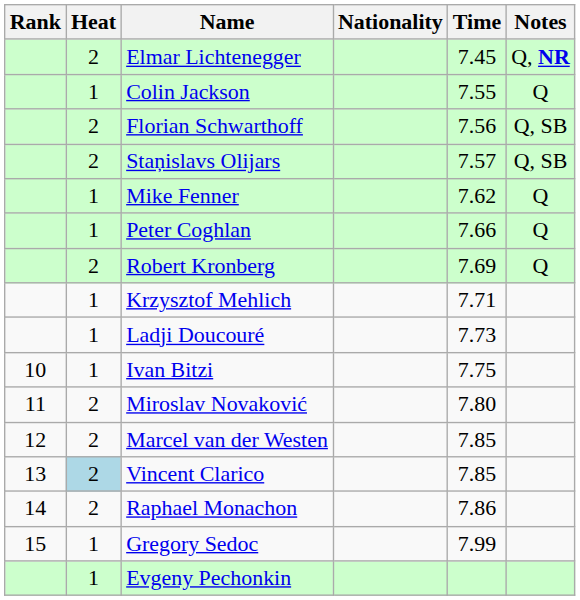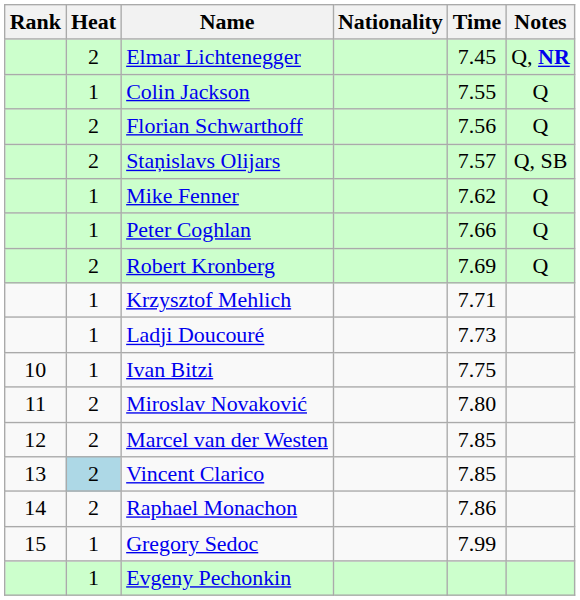Florian Schwarthoff | Notes: Q, SB -> Q
